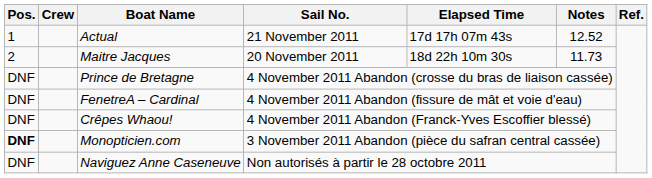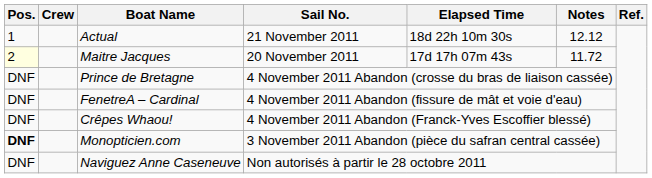Actual | Elapsed Time: 17d 17h 07m 43s -> 18d 22h 10m 30s
Actual | Notes: 12.52 -> 12.12
Maitre Jacques | Pos.: no background -> lightyellow background
Maitre Jacques | Elapsed Time: 18d 22h 10m 30s -> 17d 17h 07m 43s
Maitre Jacques | Notes: 11.73 -> 11.72
